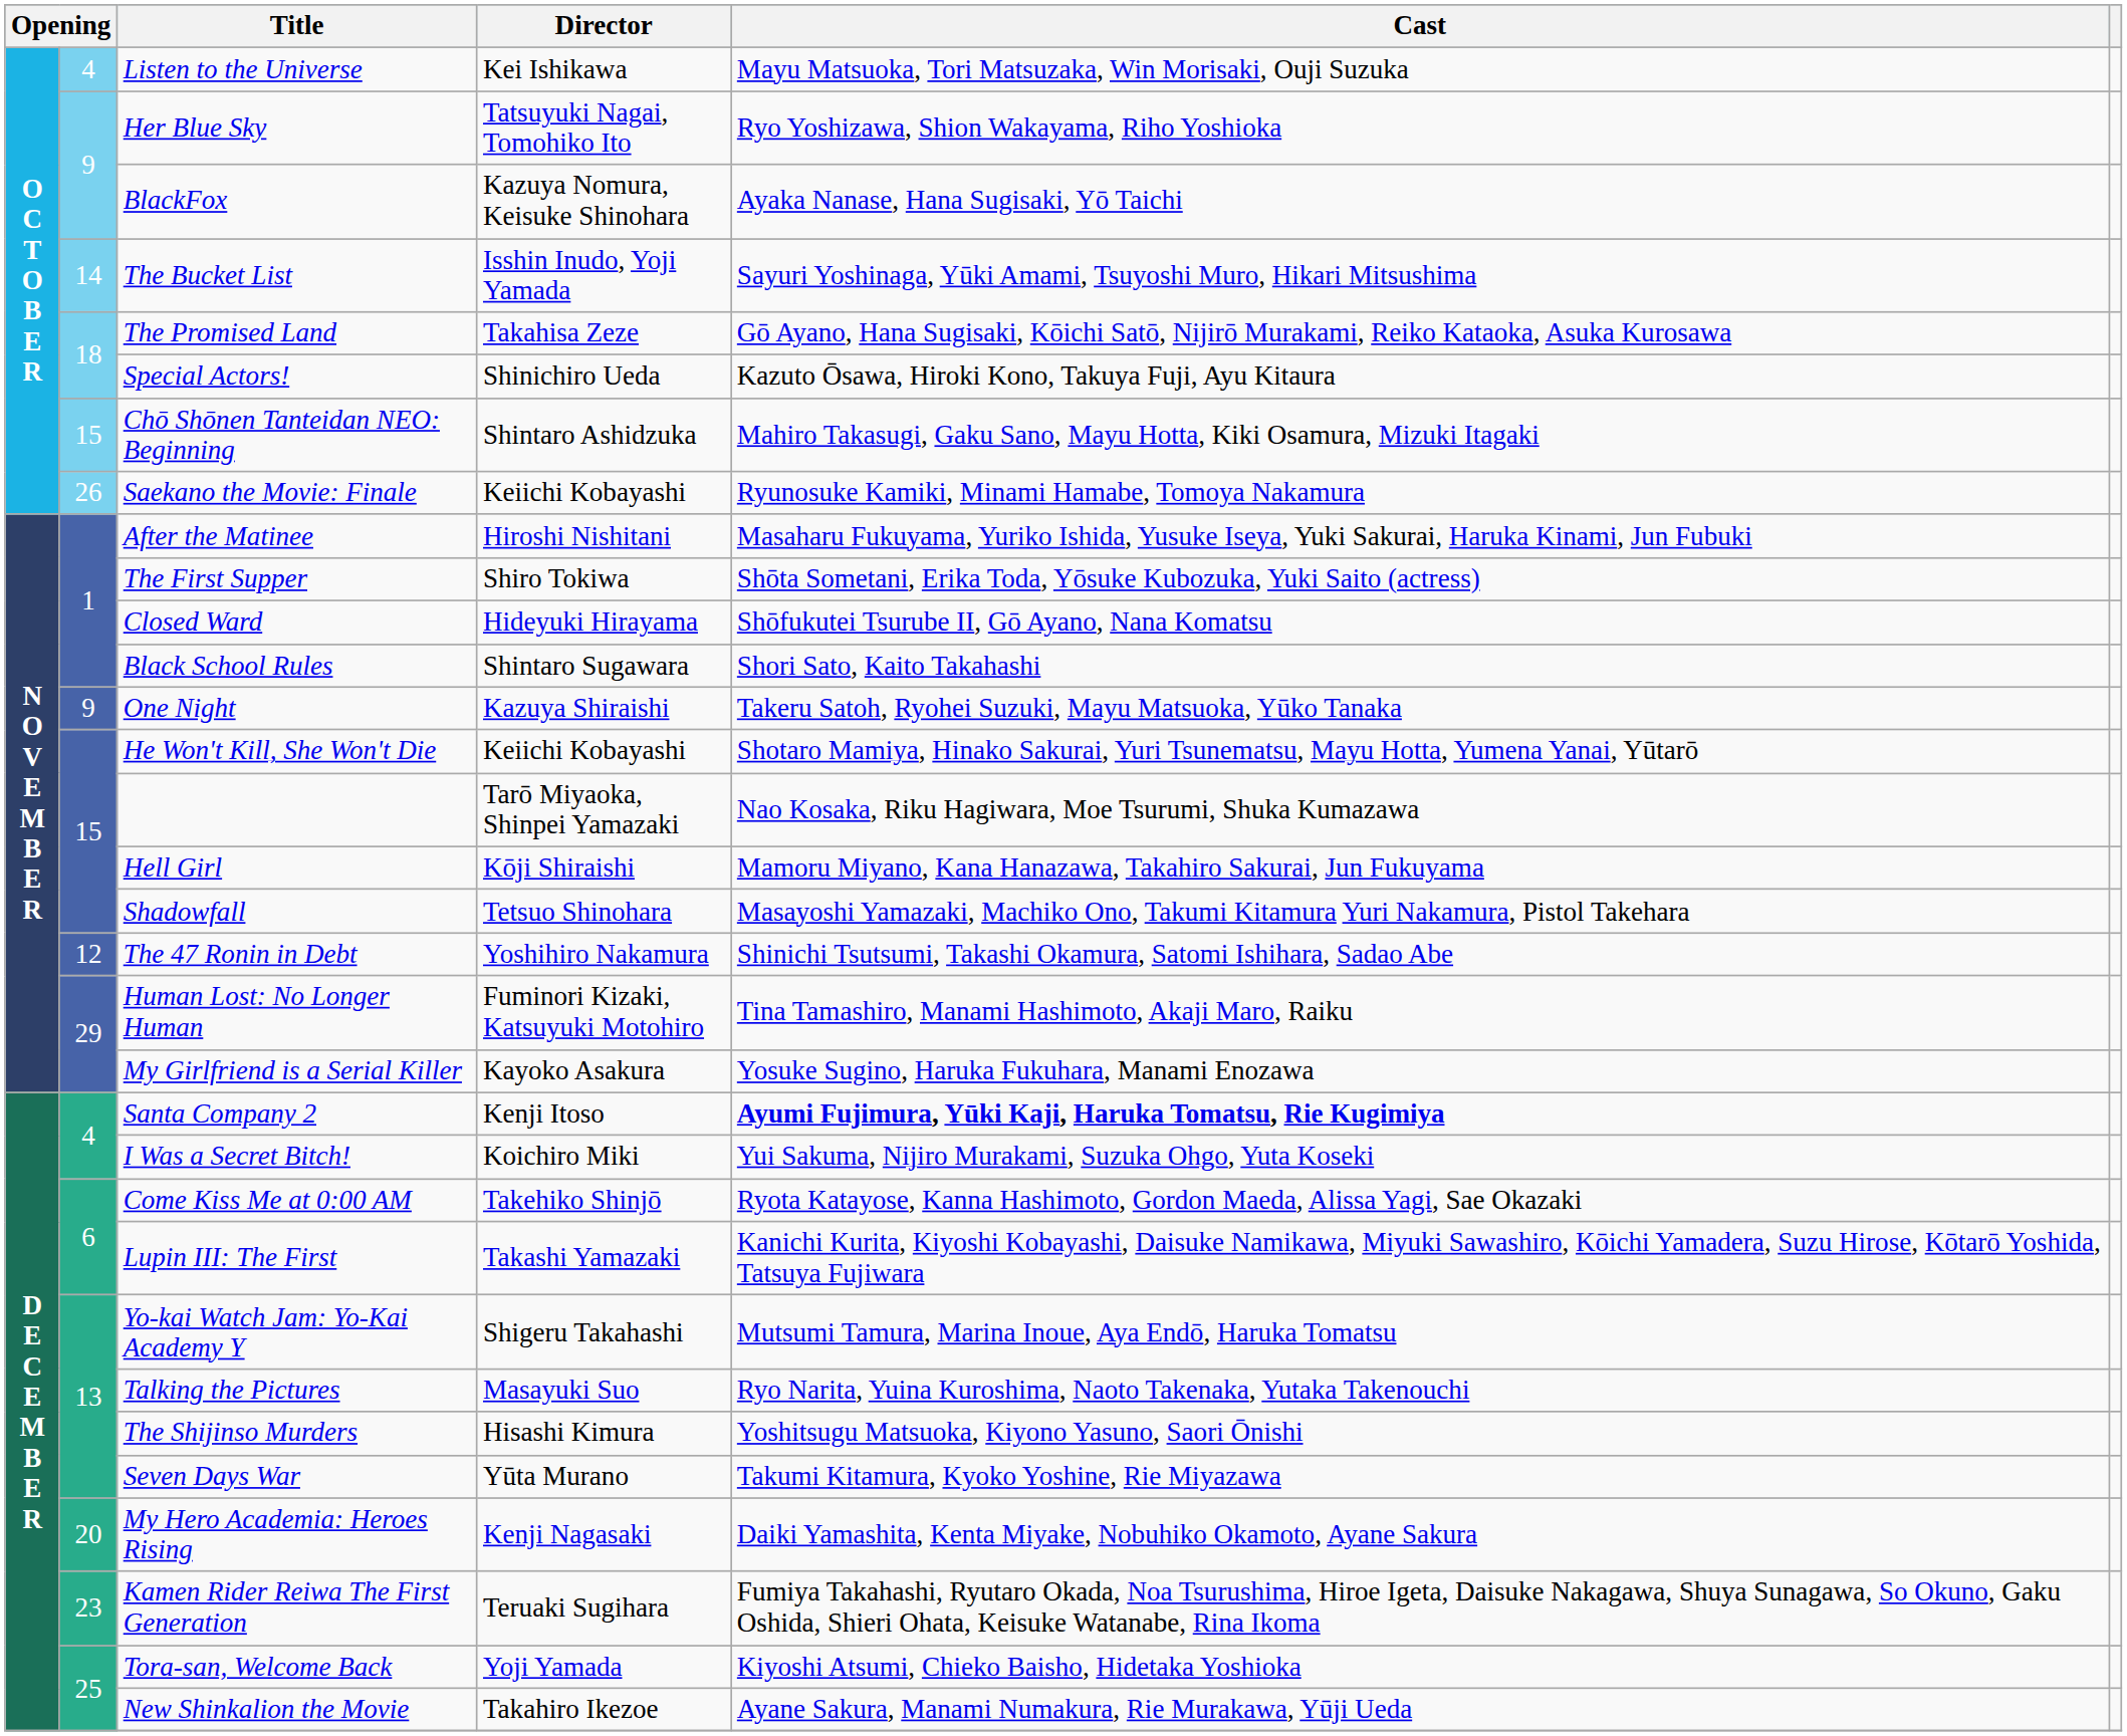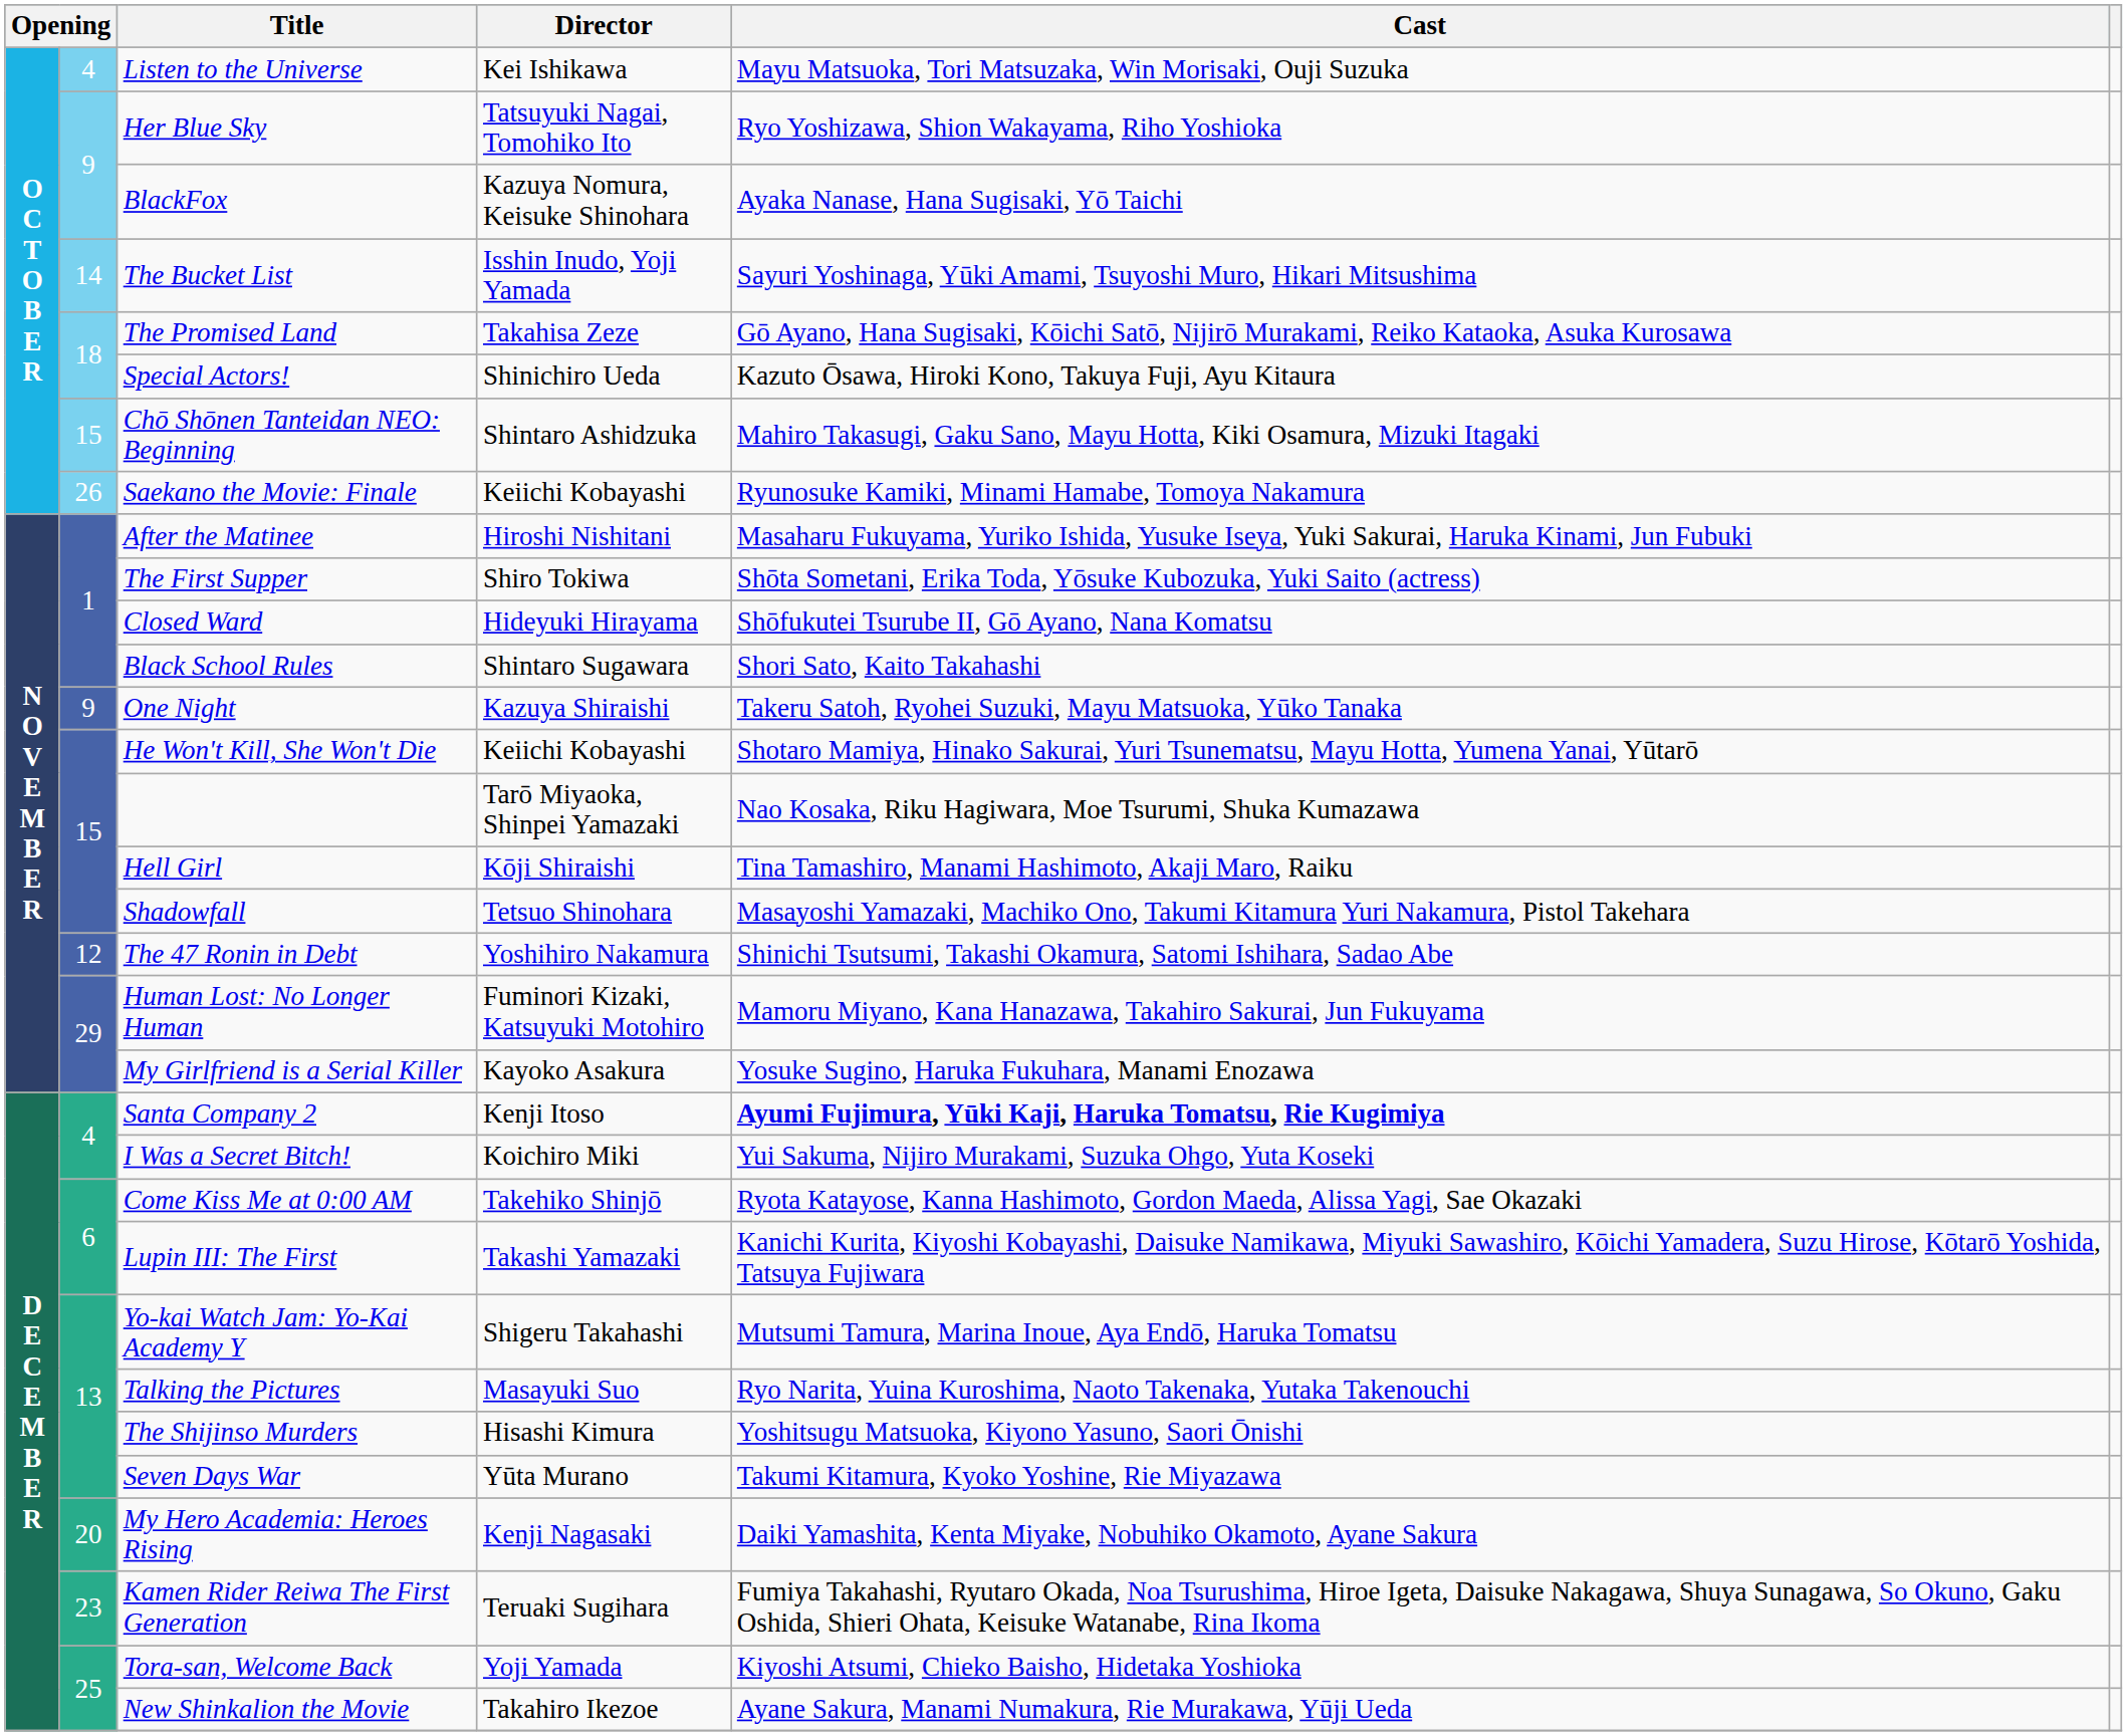Hell Girl | Cast: Mamoru Miyano, Kana Hanazawa, Takahiro Sakurai, Jun Fukuyama -> Tina Tamashiro, Manami Hashimoto, Akaji Maro, Raiku
Human Lost: No Longer Human | Cast: Tina Tamashiro, Manami Hashimoto, Akaji Maro, Raiku -> Mamoru Miyano, Kana Hanazawa, Takahiro Sakurai, Jun Fukuyama
